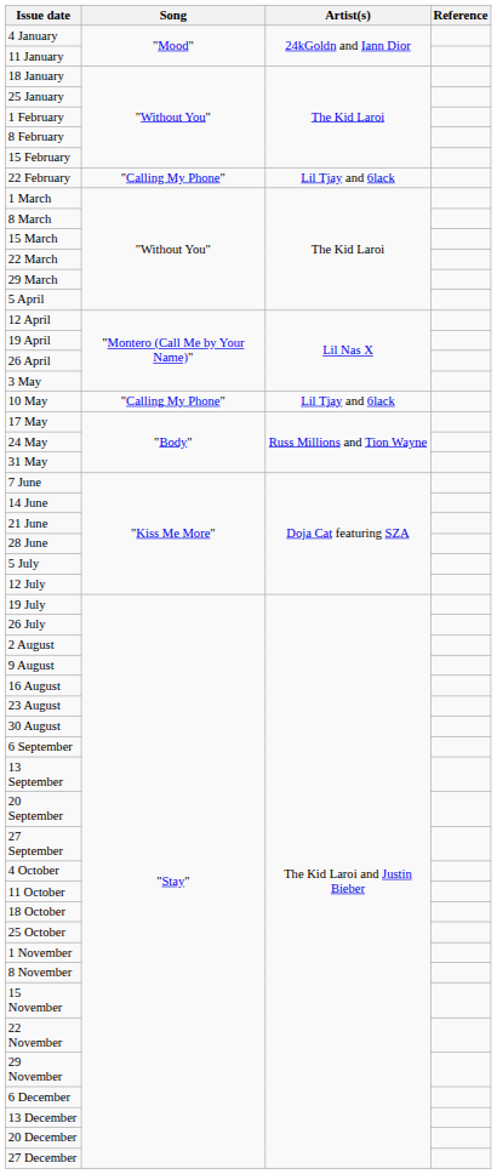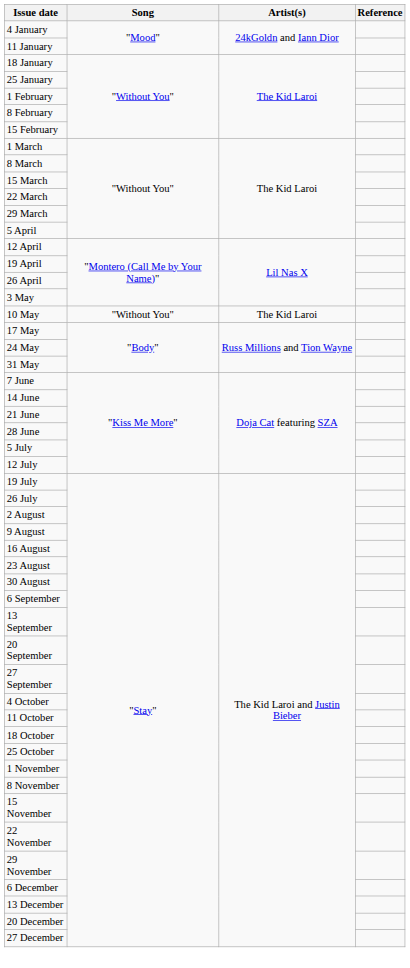- row: 22 February | "Calling My Phone" | Lil Tjay and 6lack
10 May | Song: "Calling My Phone" -> "Without You"
10 May | Artist(s): Lil Tjay and 6lack -> The Kid Laroi
